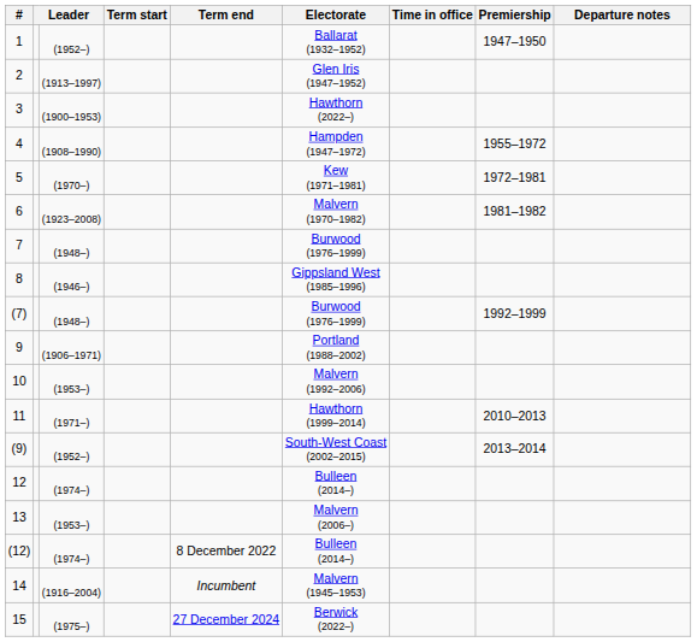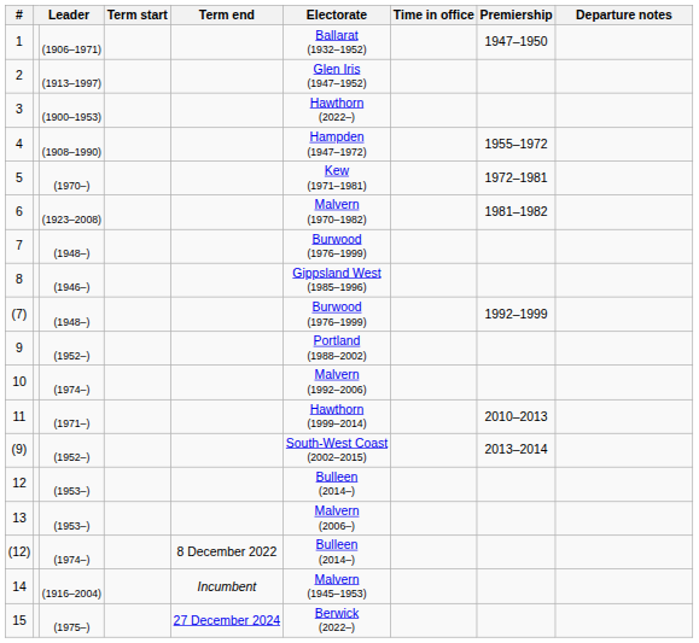1 | column 3: (1952–) -> (1906–1971)
9 | column 3: (1906–1971) -> (1952–)
10 | column 3: (1953–) -> (1974–)
12 | column 3: (1974–) -> (1953–)
